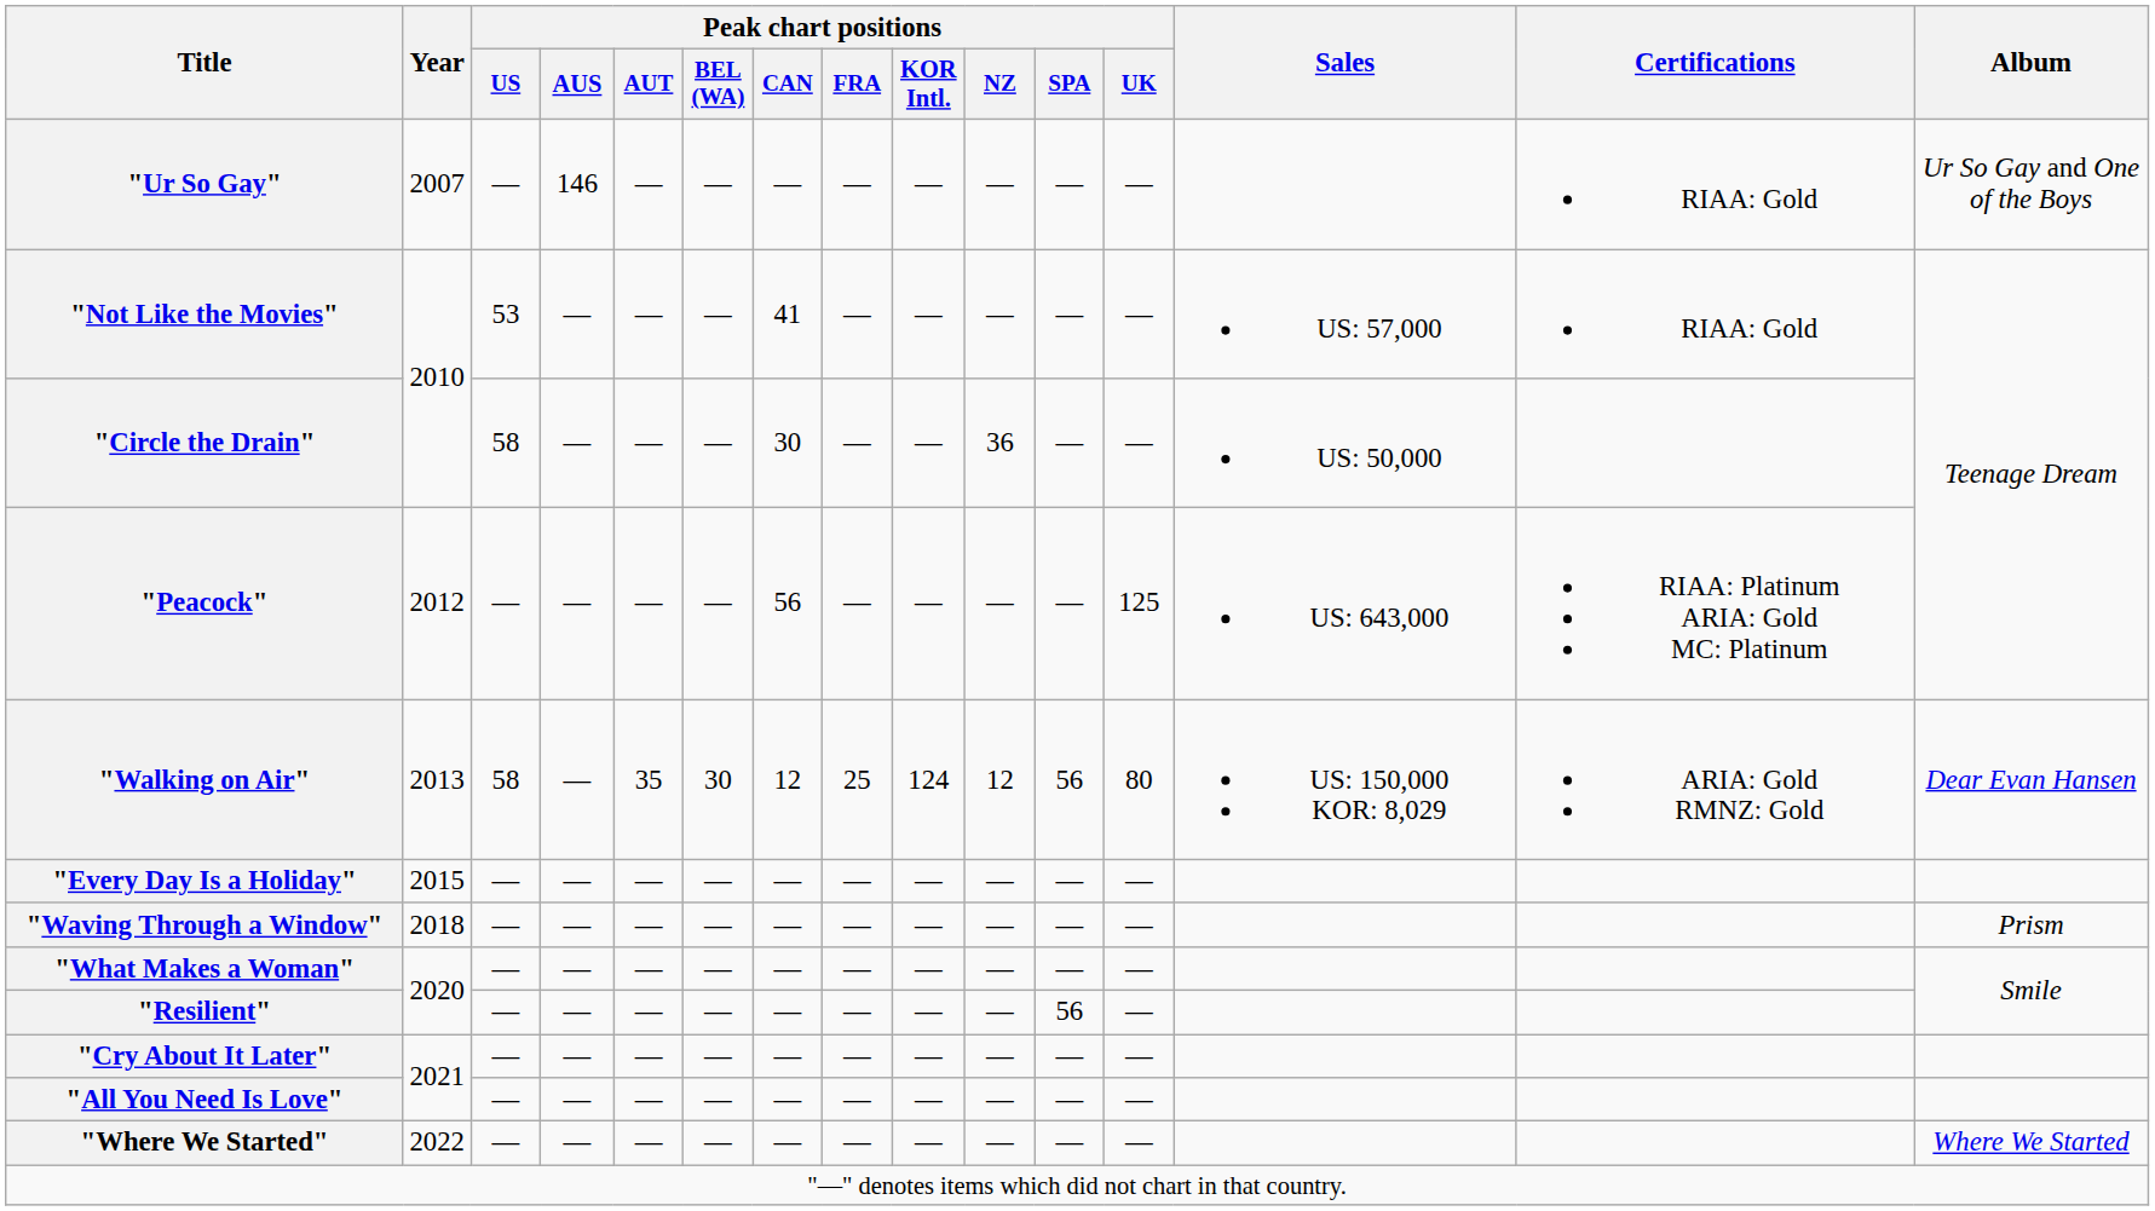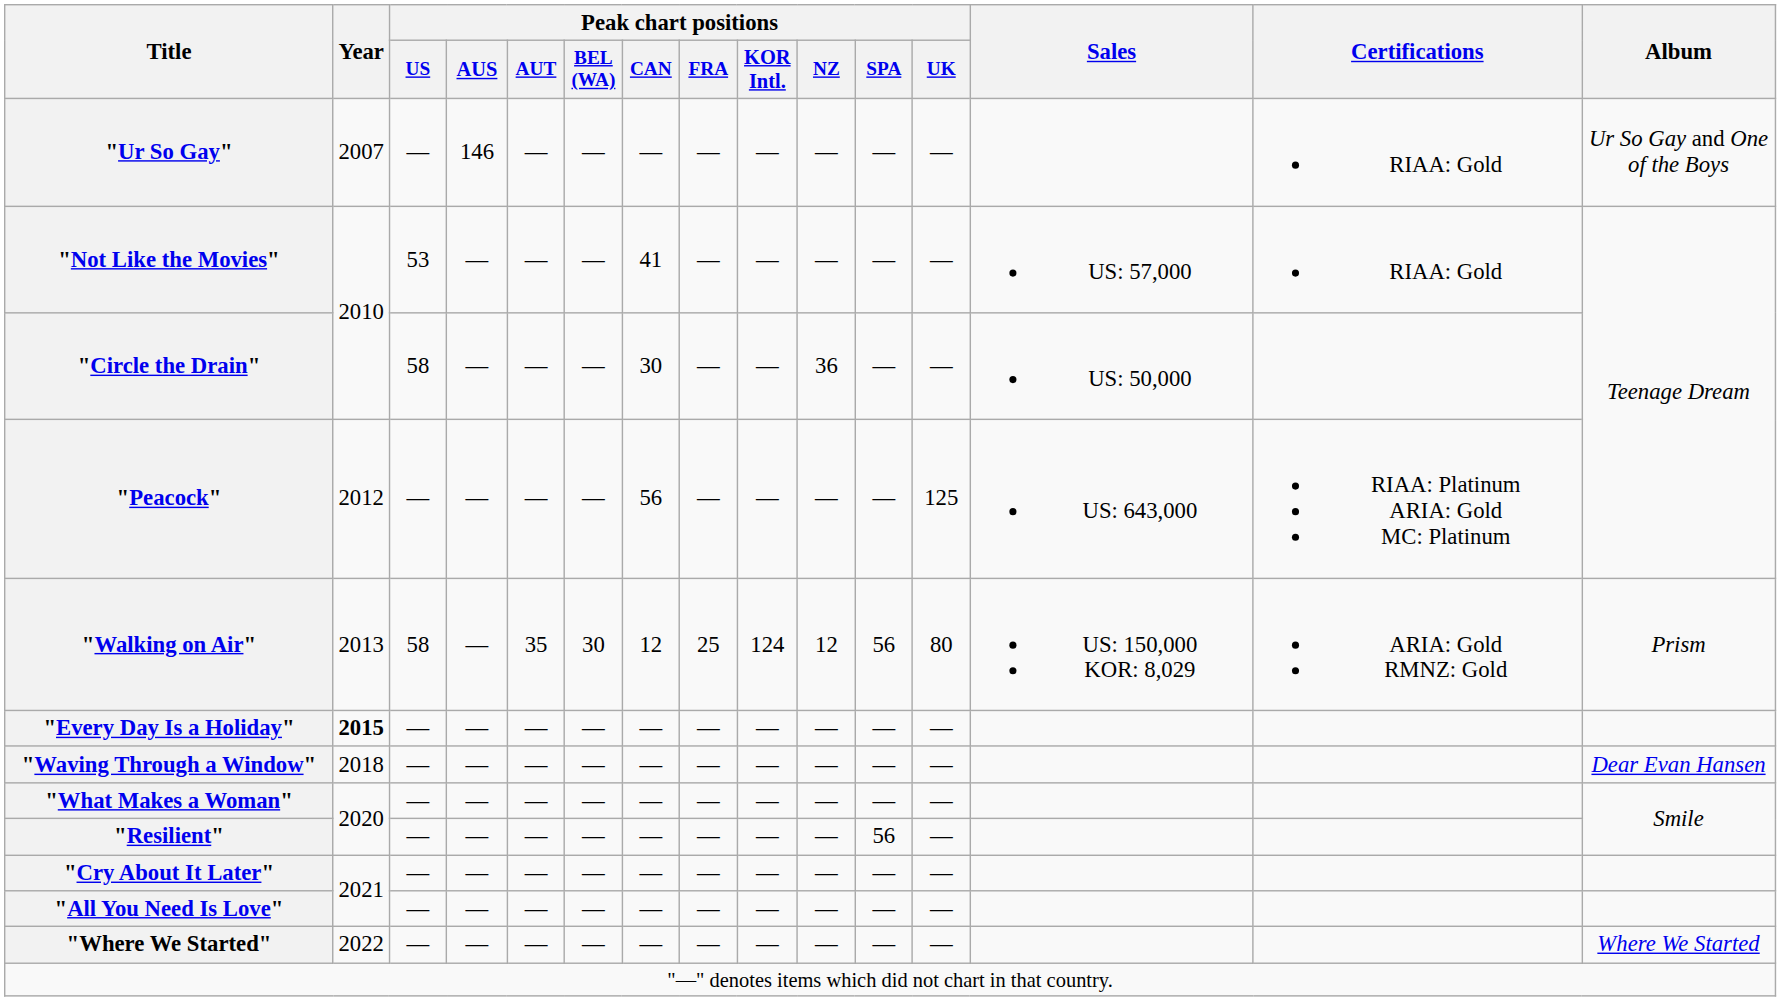"Walking on Air" | Album: Dear Evan Hansen -> Prism
"Every Day Is a Holiday" | Year: normal -> bold
"Waving Through a Window" | Album: Prism -> Dear Evan Hansen
